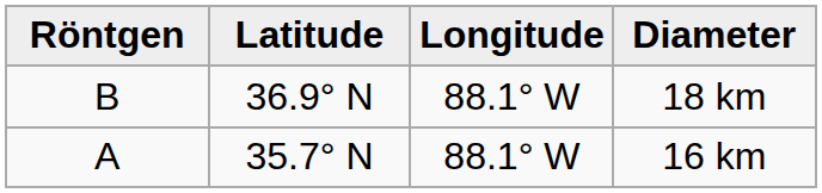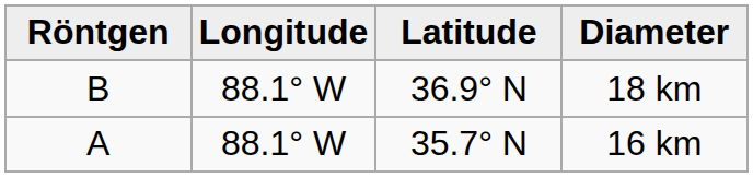columns swapped: Latitude <-> Longitude
